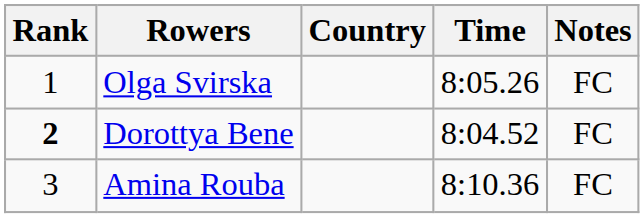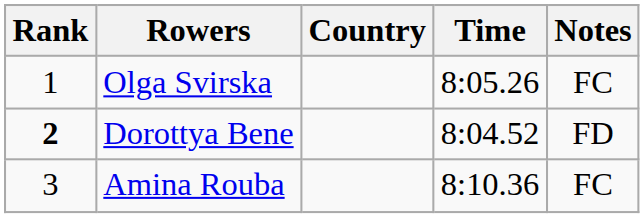Dorottya Bene | Notes: FC -> FD
